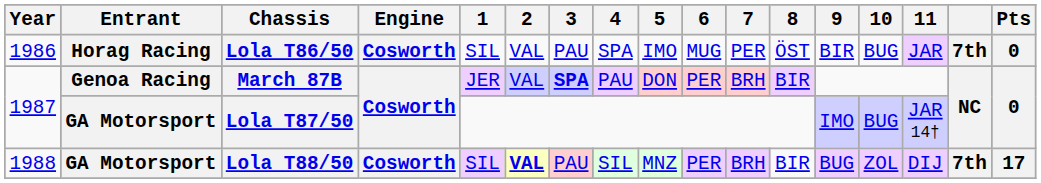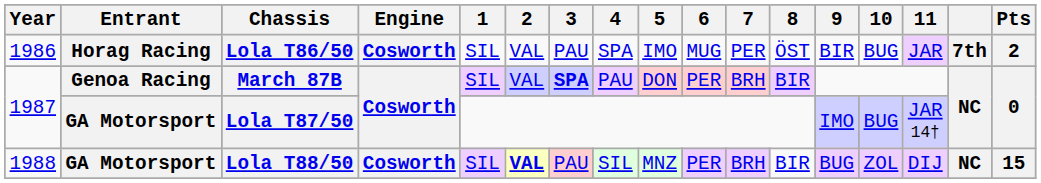Lola T86/50 | Pts: 0 -> 2
March 87B | 1: JER -> SIL
Lola T88/50 | column 16: 7th -> NC
Lola T88/50 | Pts: 17 -> 15
